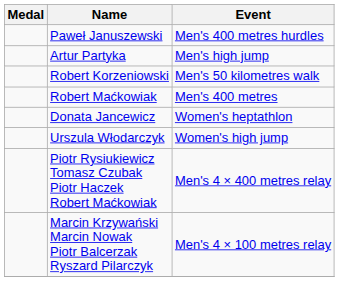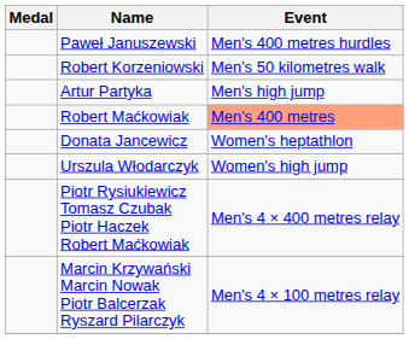rows swapped: Robert Korzeniowski <-> Artur Partyka
Robert Maćkowiak | Event: no background -> lightsalmon background
